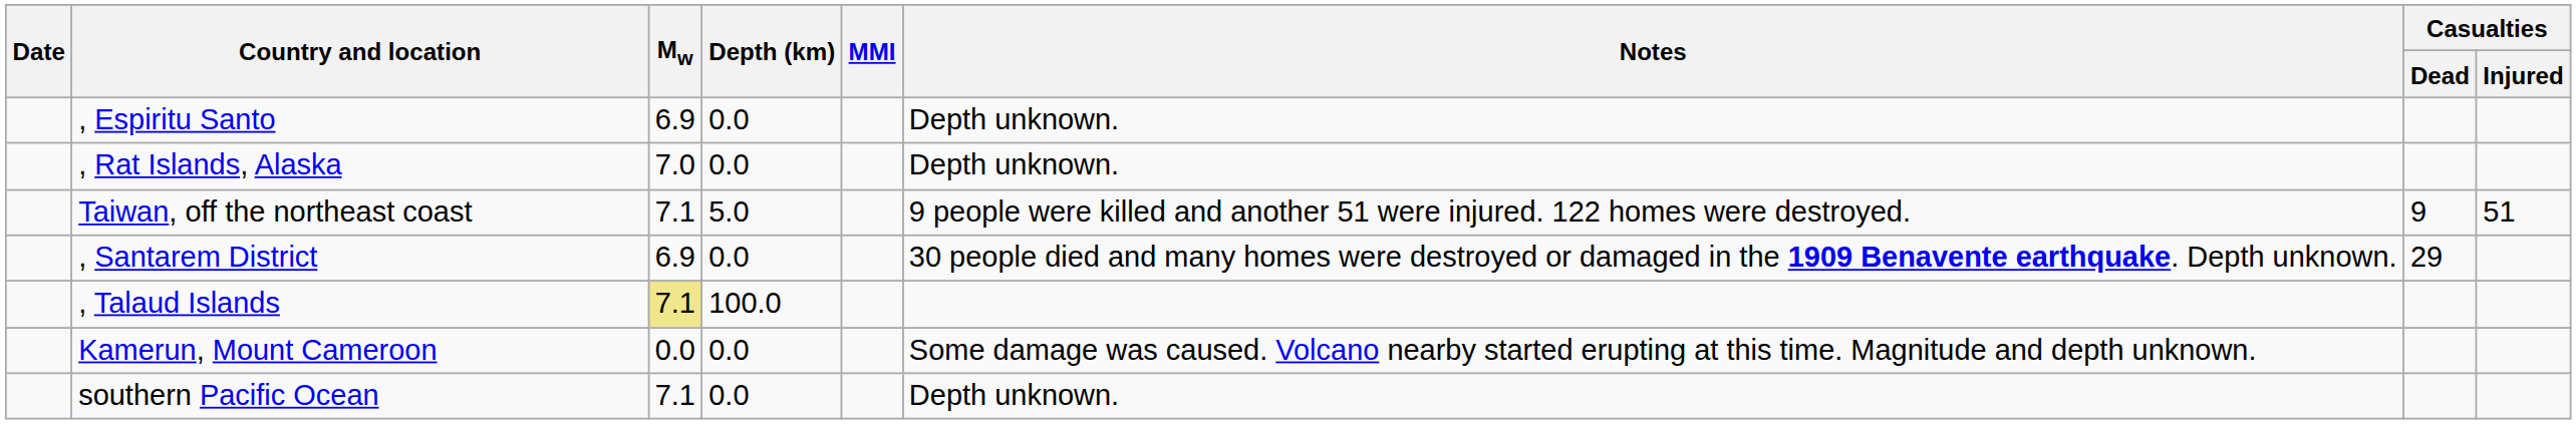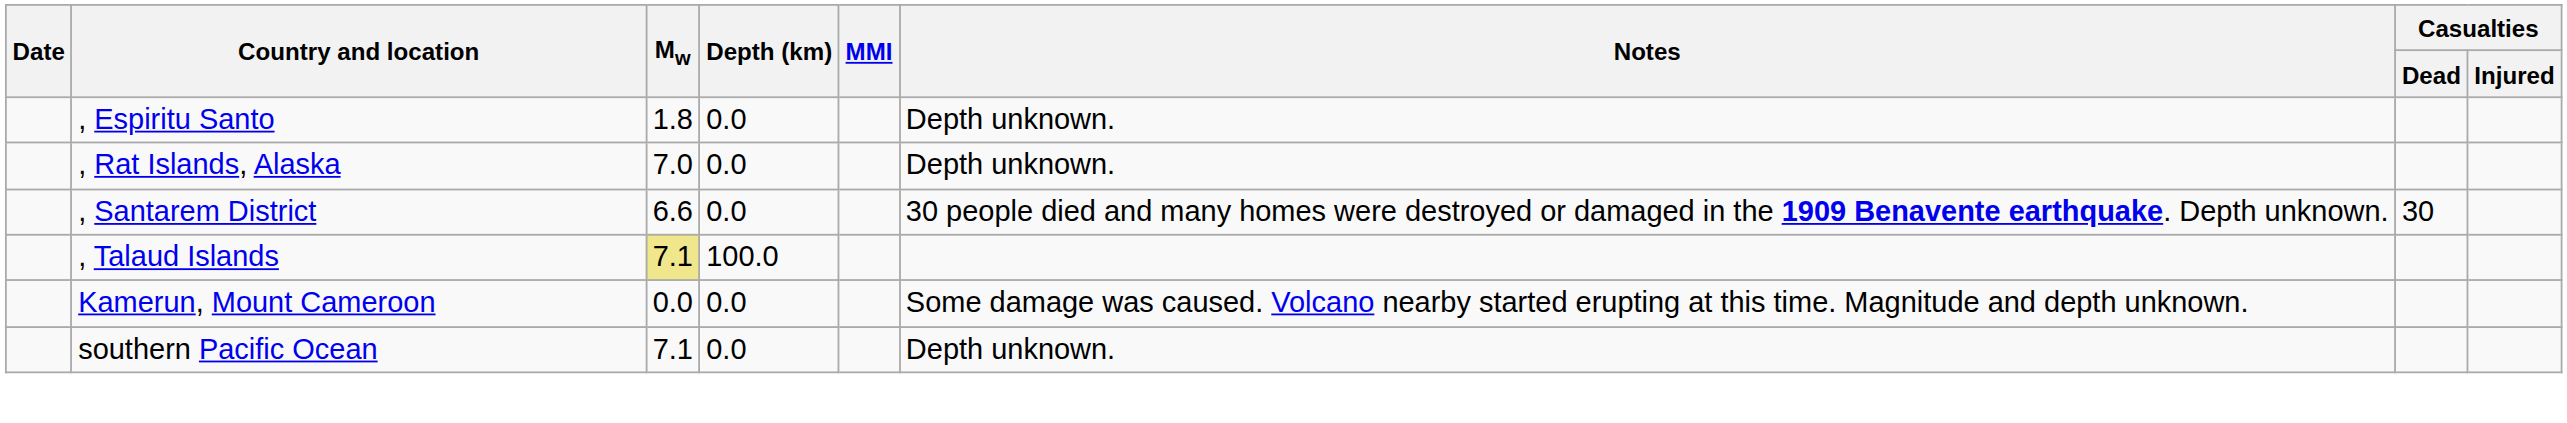, Espiritu Santo | Mw: 6.9 -> 1.8
- row: Taiwan, off the northeast coast | 7.1 | 5.0 | 9 people were killed and another 51 were injured. 122 homes were destroyed. | 9 | 51
, Santarem District | Mw: 6.9 -> 6.6
, Santarem District | Casualties / Dead: 29 -> 30
